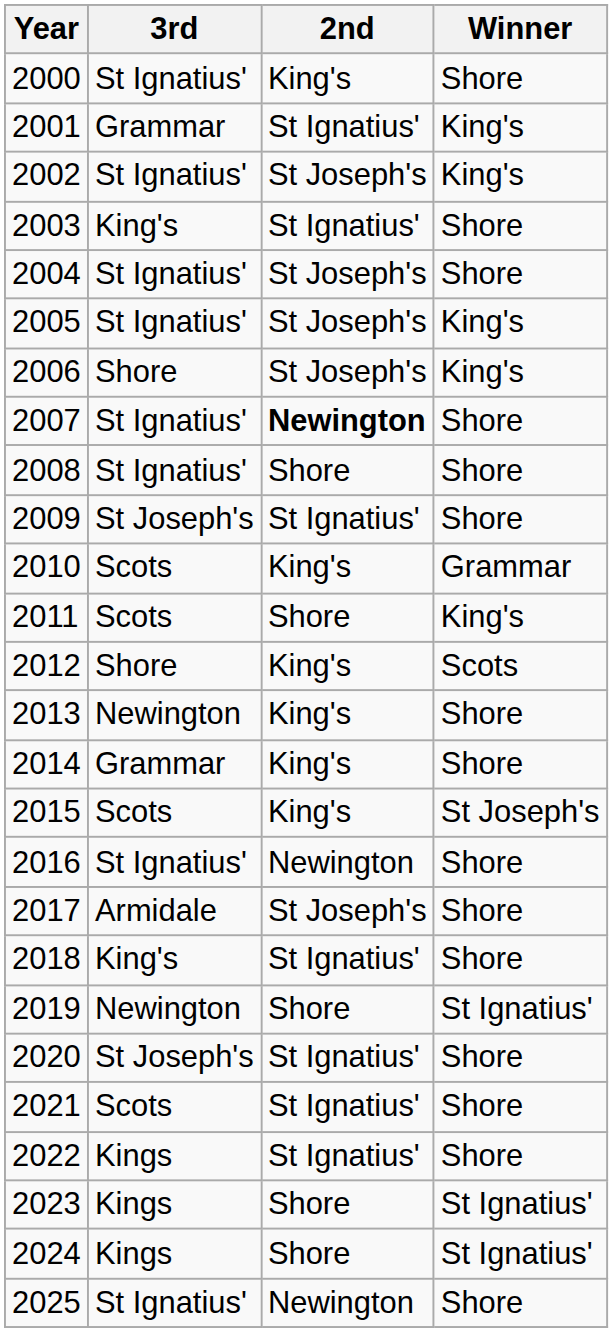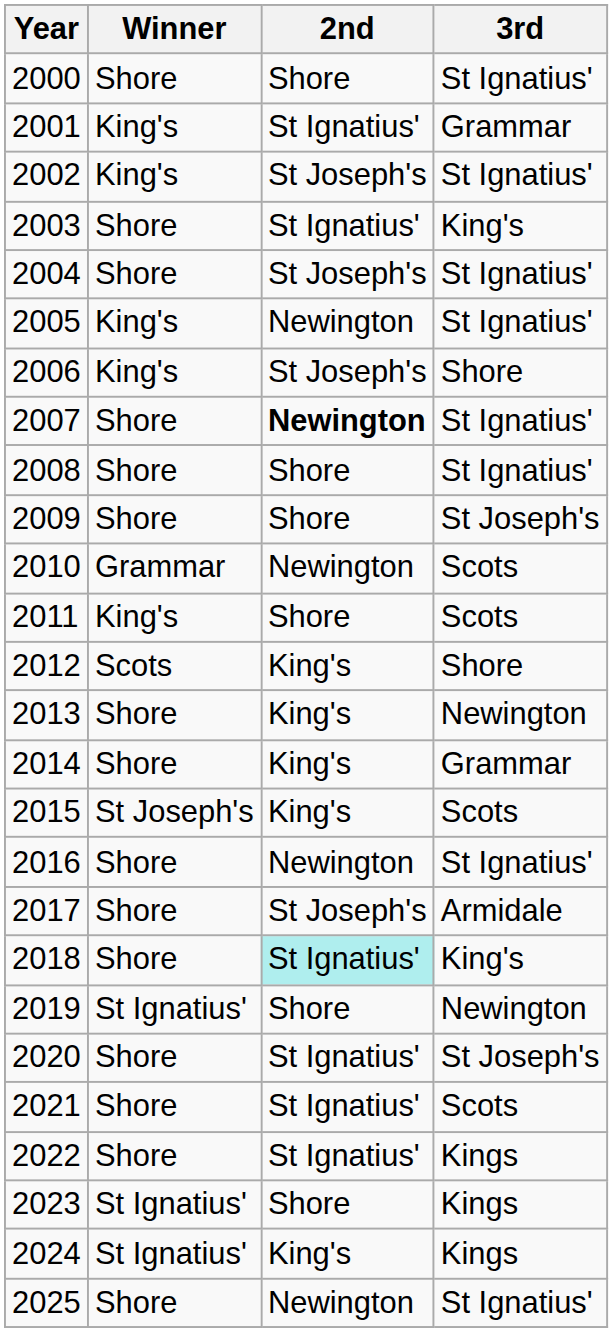columns swapped: Winner <-> 3rd
2000 | 2nd: King's -> Shore
2005 | 2nd: St Joseph's -> Newington
2009 | 2nd: St Ignatius' -> Shore
2010 | 2nd: King's -> Newington
2018 | 2nd: no background -> paleturquoise background
2024 | 2nd: Shore -> King's
